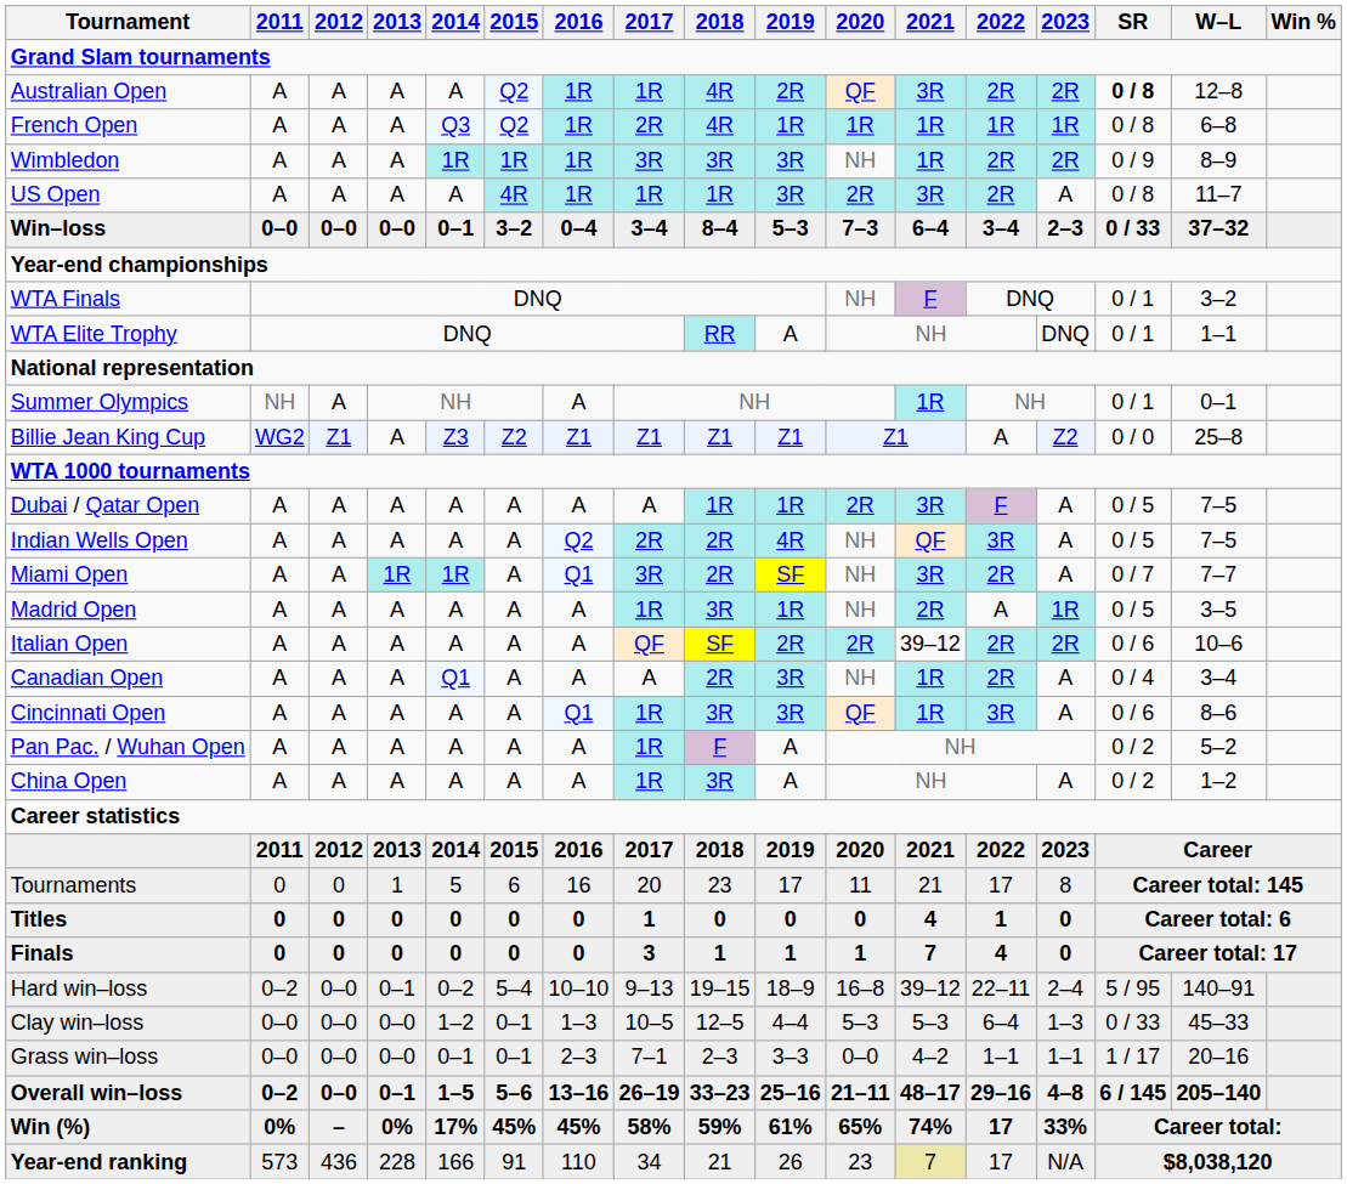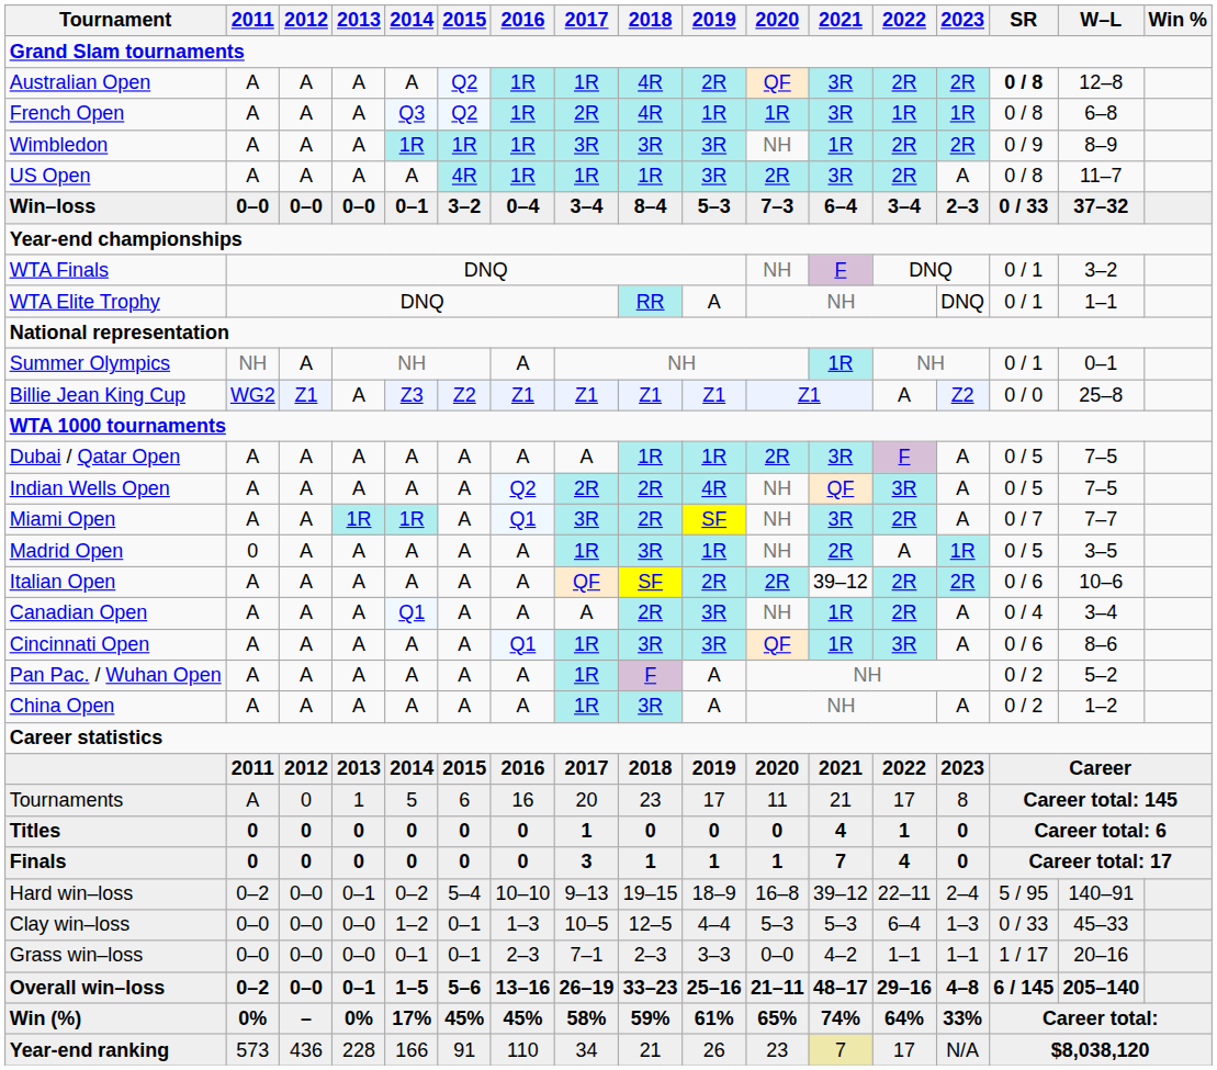French Open | 2021: 1R -> 3R
Madrid Open | 2011: A -> 0
Tournaments | 2011: 0 -> A
Win (%) | 2022: 17 -> 64%
